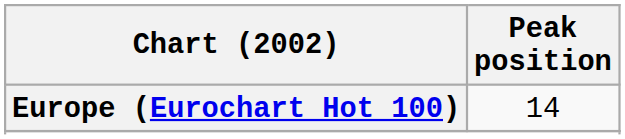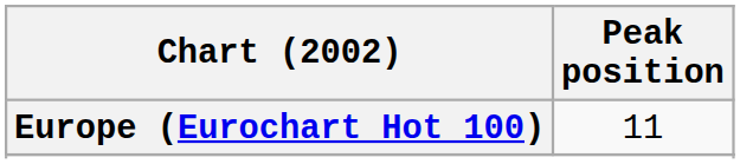Europe (Eurochart Hot 100) | Peak position: 14 -> 11
